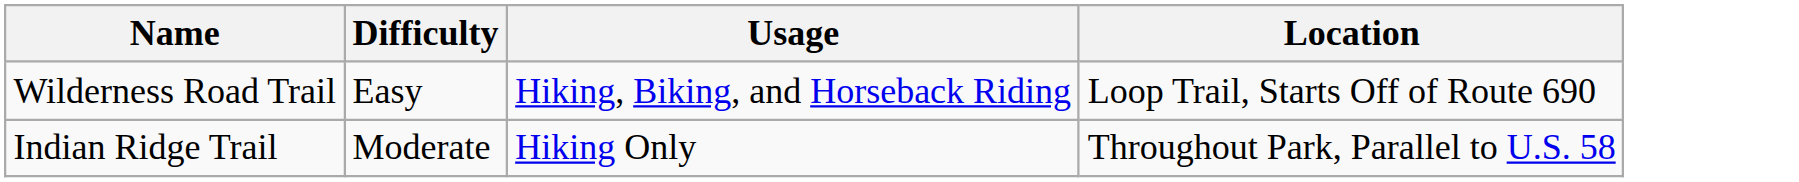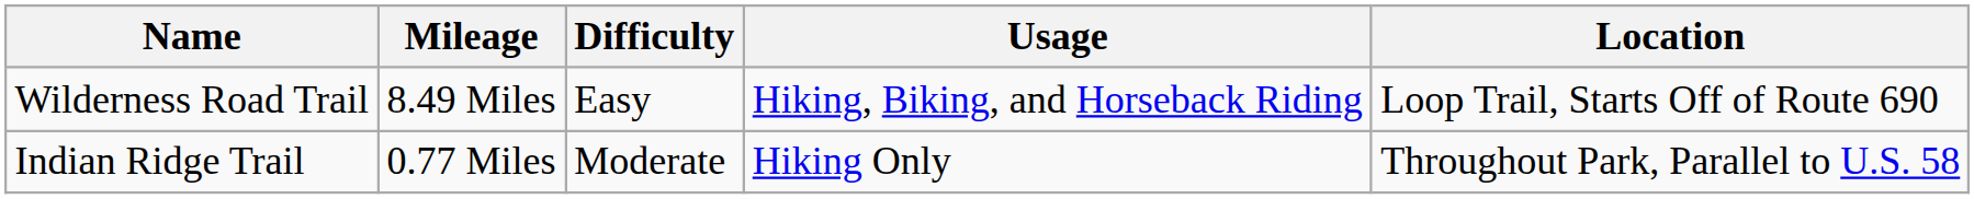+ column: Mileage | 8.49 Miles | 0.77 Miles
